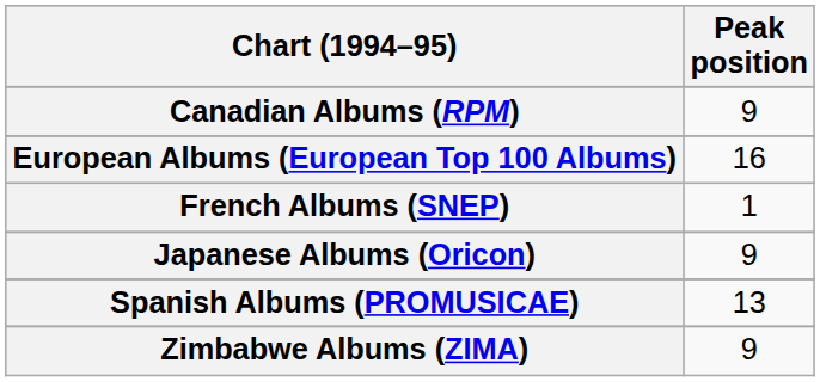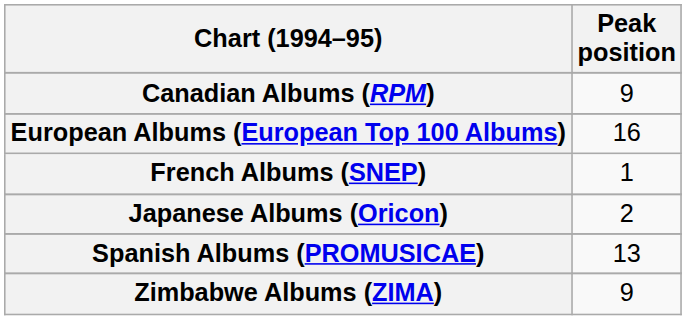Japanese Albums (Oricon) | Peak position: 9 -> 2
